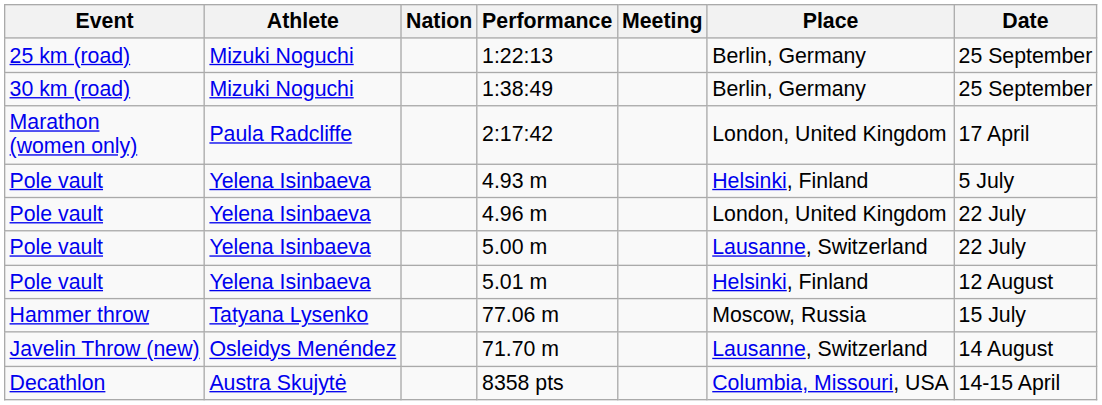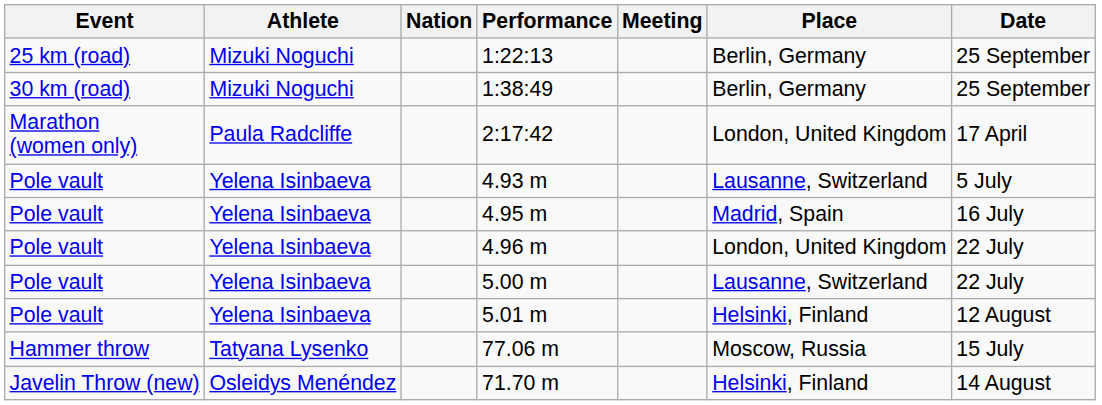4.93 m | Place: Helsinki, Finland -> Lausanne, Switzerland
+ row: Pole vault | Yelena Isinbaeva | 4.95 m | Madrid, Spain | 16 July
71.70 m | Place: Lausanne, Switzerland -> Helsinki, Finland
- row: Decathlon | Austra Skujytė | 8358 pts | Columbia, Missouri, USA | 14-15 April
